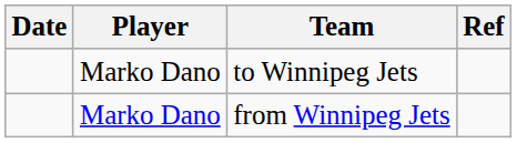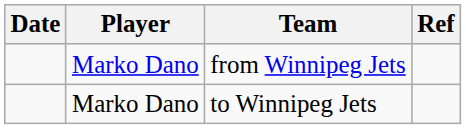rows swapped: from Winnipeg Jets <-> to Winnipeg Jets
